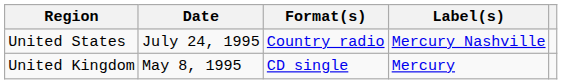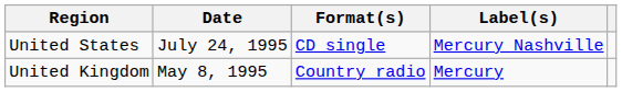United States | Format(s): Country radio -> CD single
United Kingdom | Format(s): CD single -> Country radio
